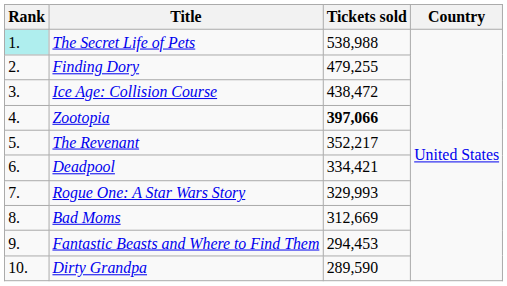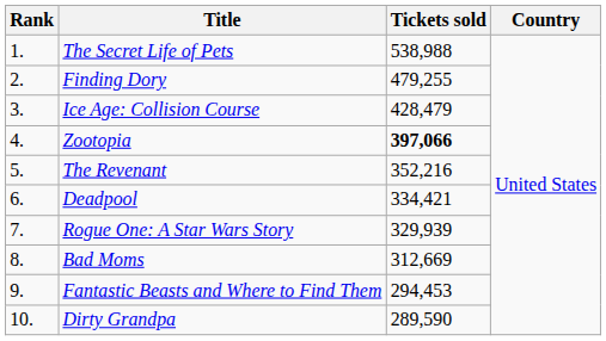The Secret Life of Pets | Rank: paleturquoise background -> no background
Ice Age: Collision Course | Tickets sold: 438,472 -> 428,479
The Revenant | Tickets sold: 352,217 -> 352,216
Rogue One: A Star Wars Story | Tickets sold: 329,993 -> 329,939
